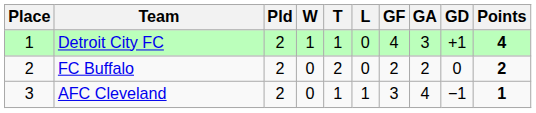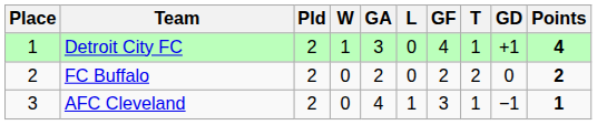columns swapped: T <-> GA
